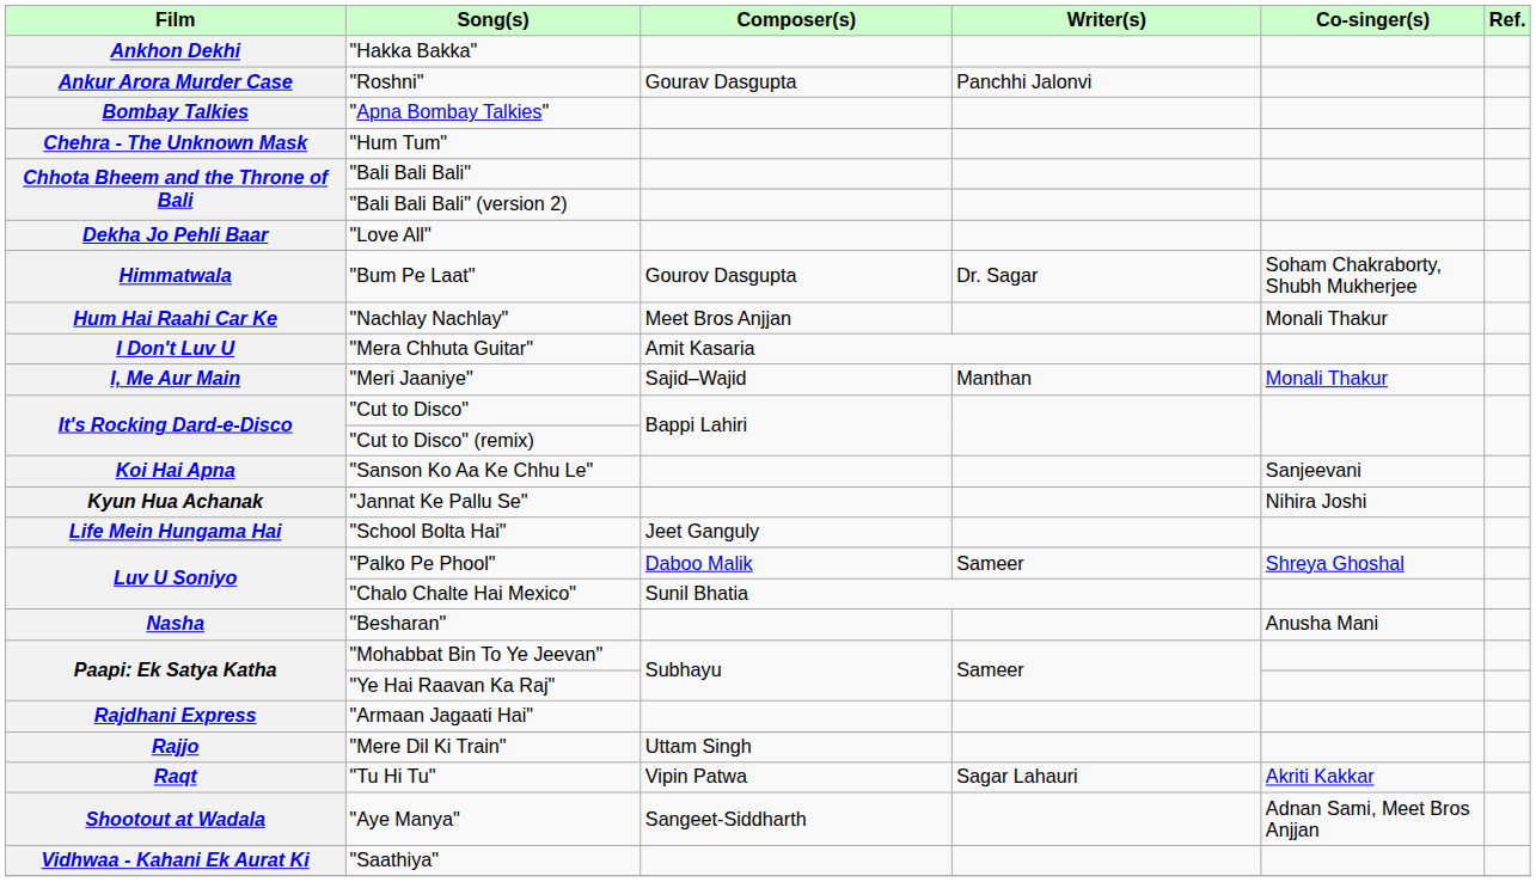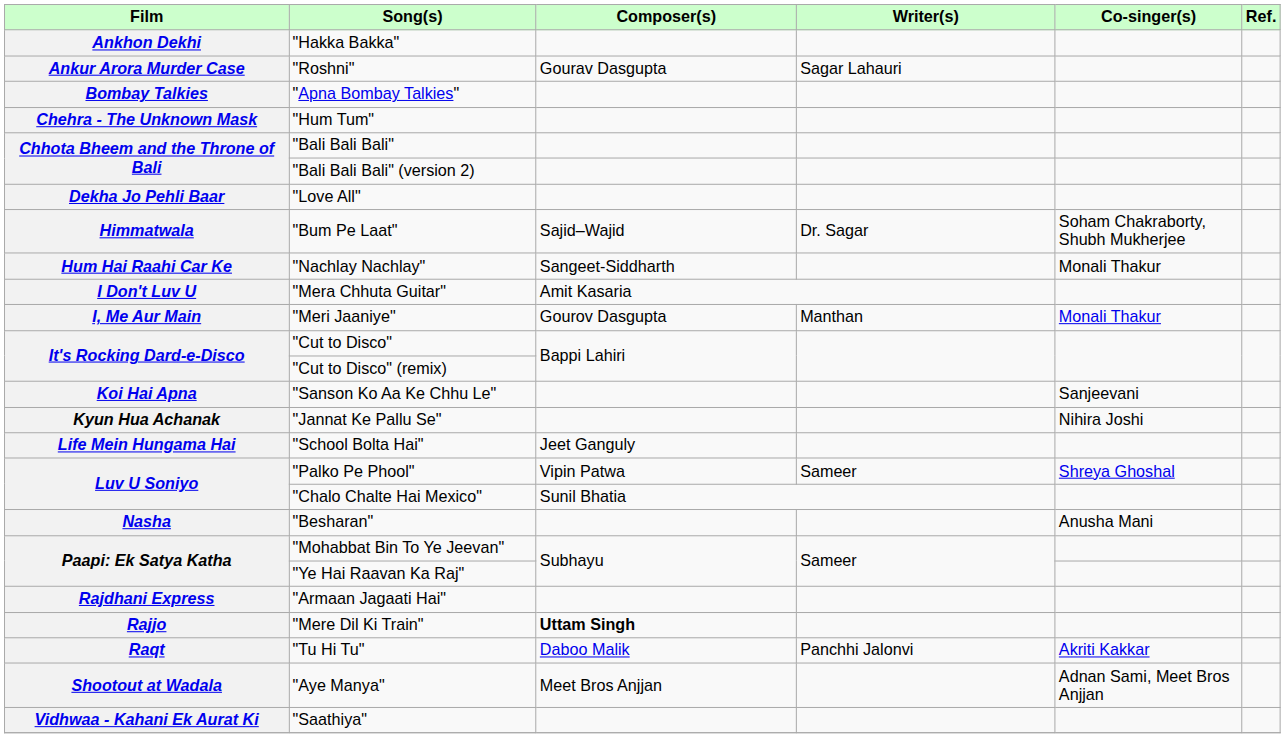"Roshni" | Writer(s): Panchhi Jalonvi -> Sagar Lahauri
"Bum Pe Laat" | Composer(s): Gourov Dasgupta -> Sajid–Wajid
"Nachlay Nachlay" | Composer(s): Meet Bros Anjjan -> Sangeet-Siddharth
"Meri Jaaniye" | Composer(s): Sajid–Wajid -> Gourov Dasgupta
"Palko Pe Phool" | Composer(s): Daboo Malik -> Vipin Patwa
"Mere Dil Ki Train" | Composer(s): normal -> bold
"Tu Hi Tu" | Composer(s): Vipin Patwa -> Daboo Malik
"Tu Hi Tu" | Writer(s): Sagar Lahauri -> Panchhi Jalonvi
"Aye Manya" | Composer(s): Sangeet-Siddharth -> Meet Bros Anjjan
